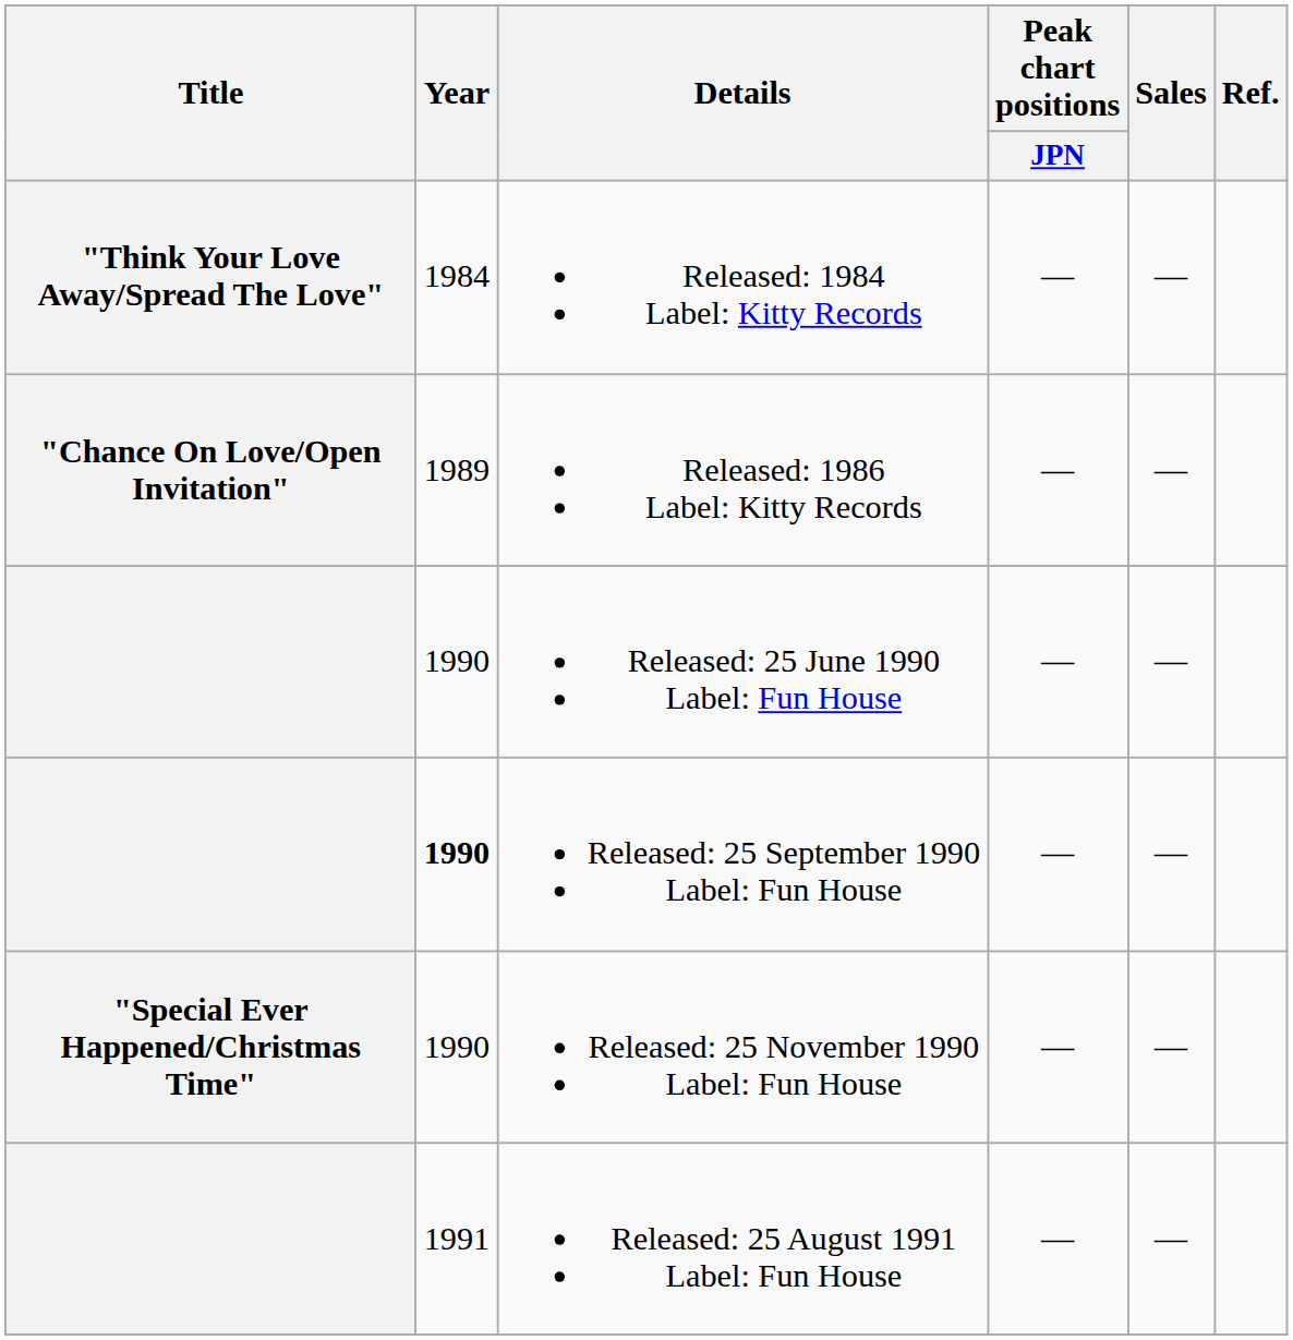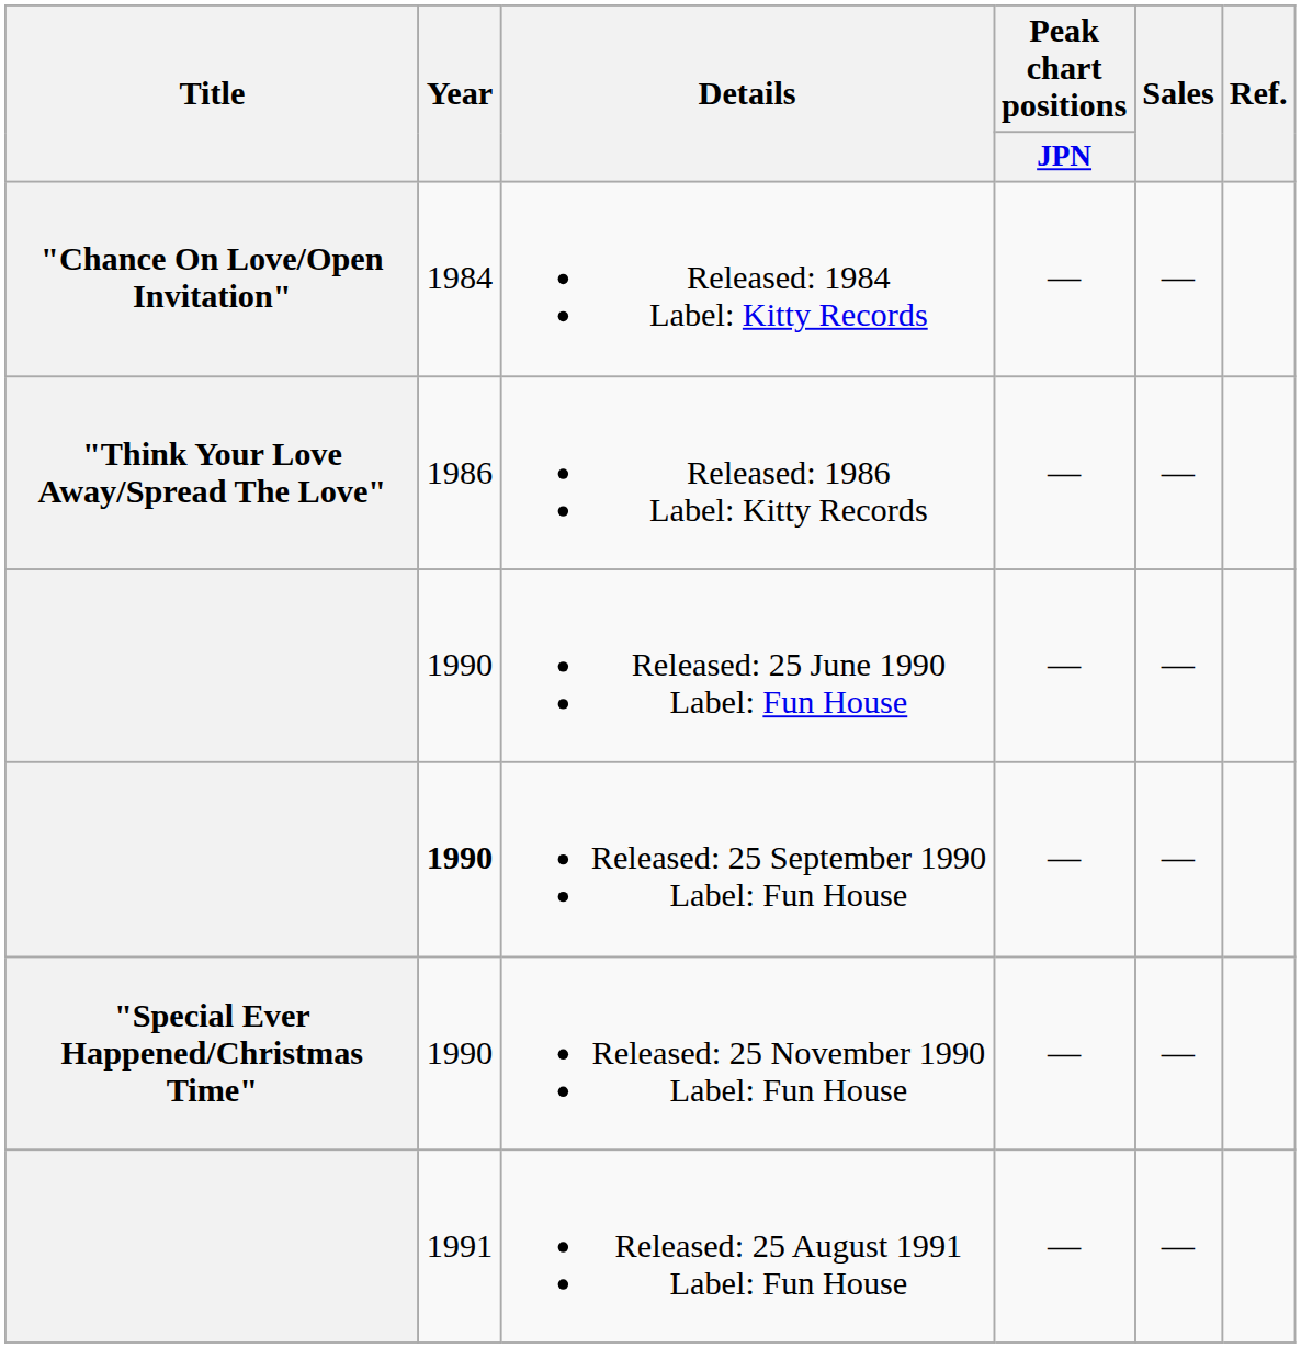Released: 1984 Label: Kitty Records | Title: "Think Your Love Away/Spread The Love" -> "Chance On Love/Open Invitation"
Released: 1986 Label: Kitty Records | Title: "Chance On Love/Open Invitation" -> "Think Your Love Away/Spread The Love"
Released: 1986 Label: Kitty Records | Year: 1989 -> 1986
